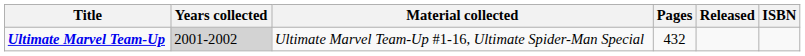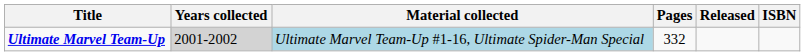Ultimate Marvel Team-Up | Material collected: no background -> lightblue background
Ultimate Marvel Team-Up | Pages: 432 -> 332
